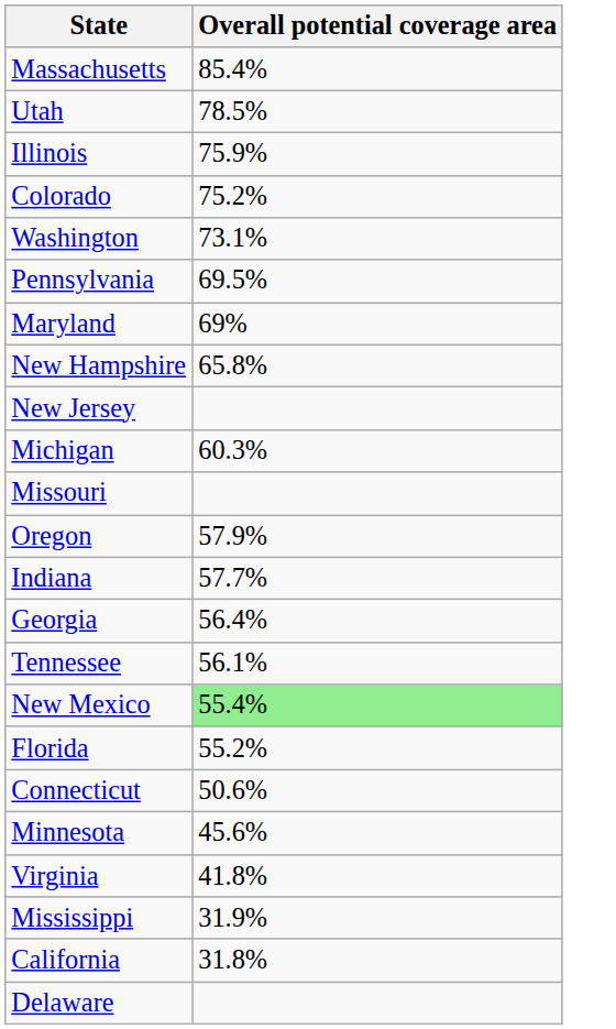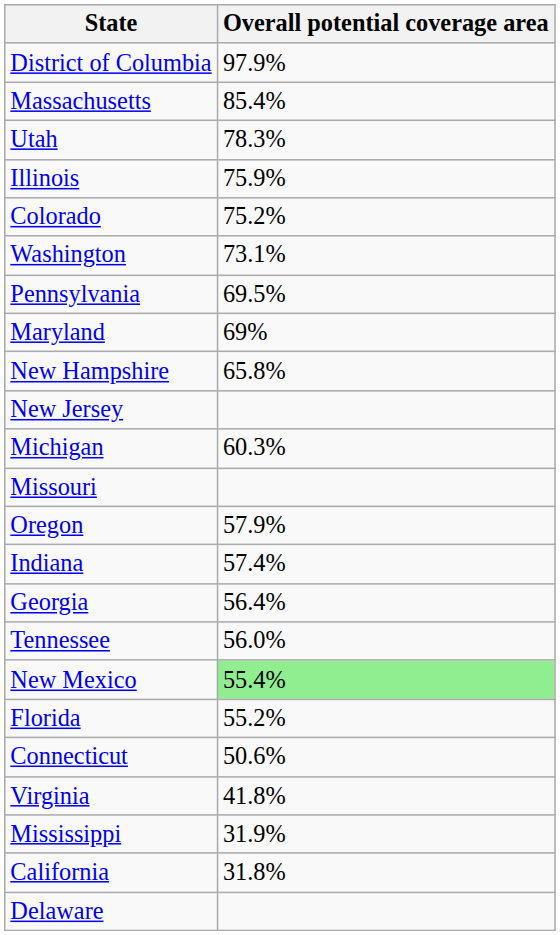+ row: District of Columbia | 97.9%
Utah | Overall potential coverage area: 78.5% -> 78.3%
Indiana | Overall potential coverage area: 57.7% -> 57.4%
Tennessee | Overall potential coverage area: 56.1% -> 56.0%
- row: Minnesota | 45.6%
